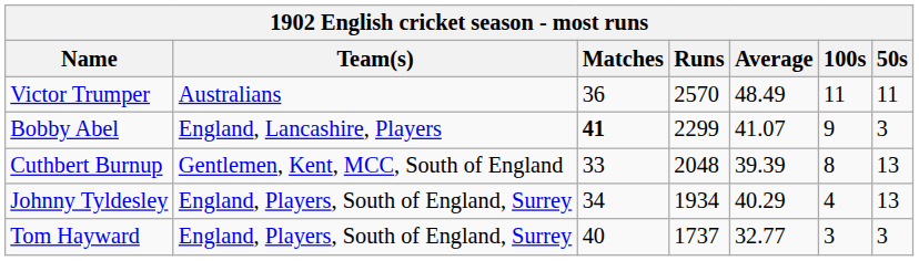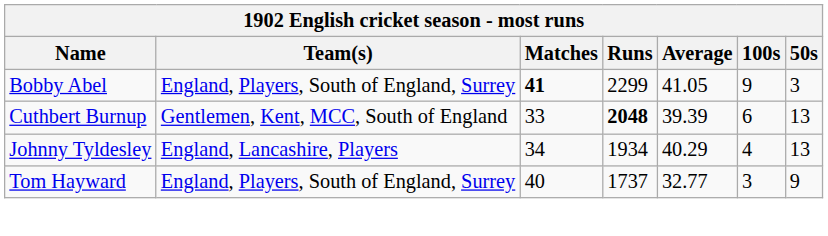- row: Victor Trumper | Australians | 36 | 2570 | 48.49 | 11 | 11
Bobby Abel | Team(s): England, Lancashire, Players -> England, Players, South of England, Surrey
Bobby Abel | Average: 41.07 -> 41.05
Cuthbert Burnup | Runs: normal -> bold
Cuthbert Burnup | 100s: 8 -> 6
Johnny Tyldesley | Team(s): England, Players, South of England, Surrey -> England, Lancashire, Players
Tom Hayward | 50s: 3 -> 9
